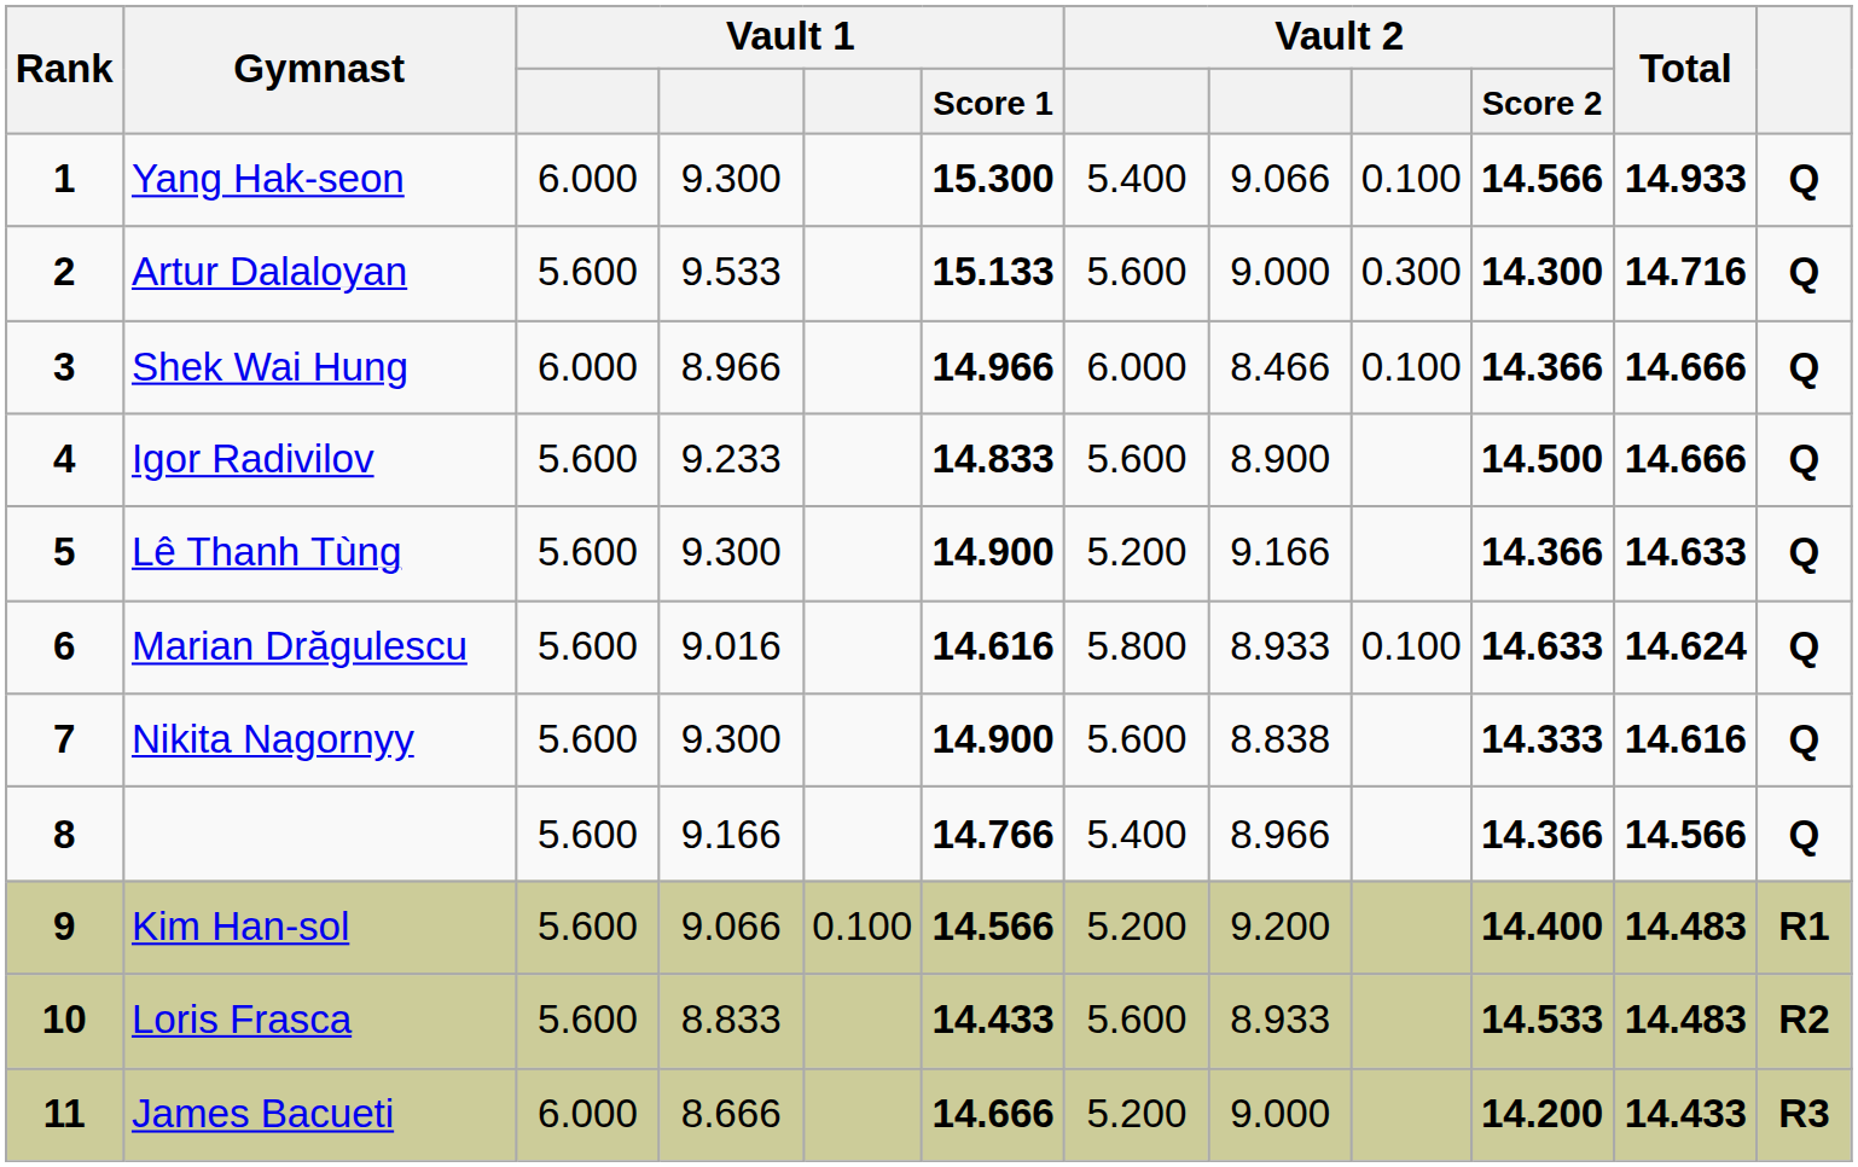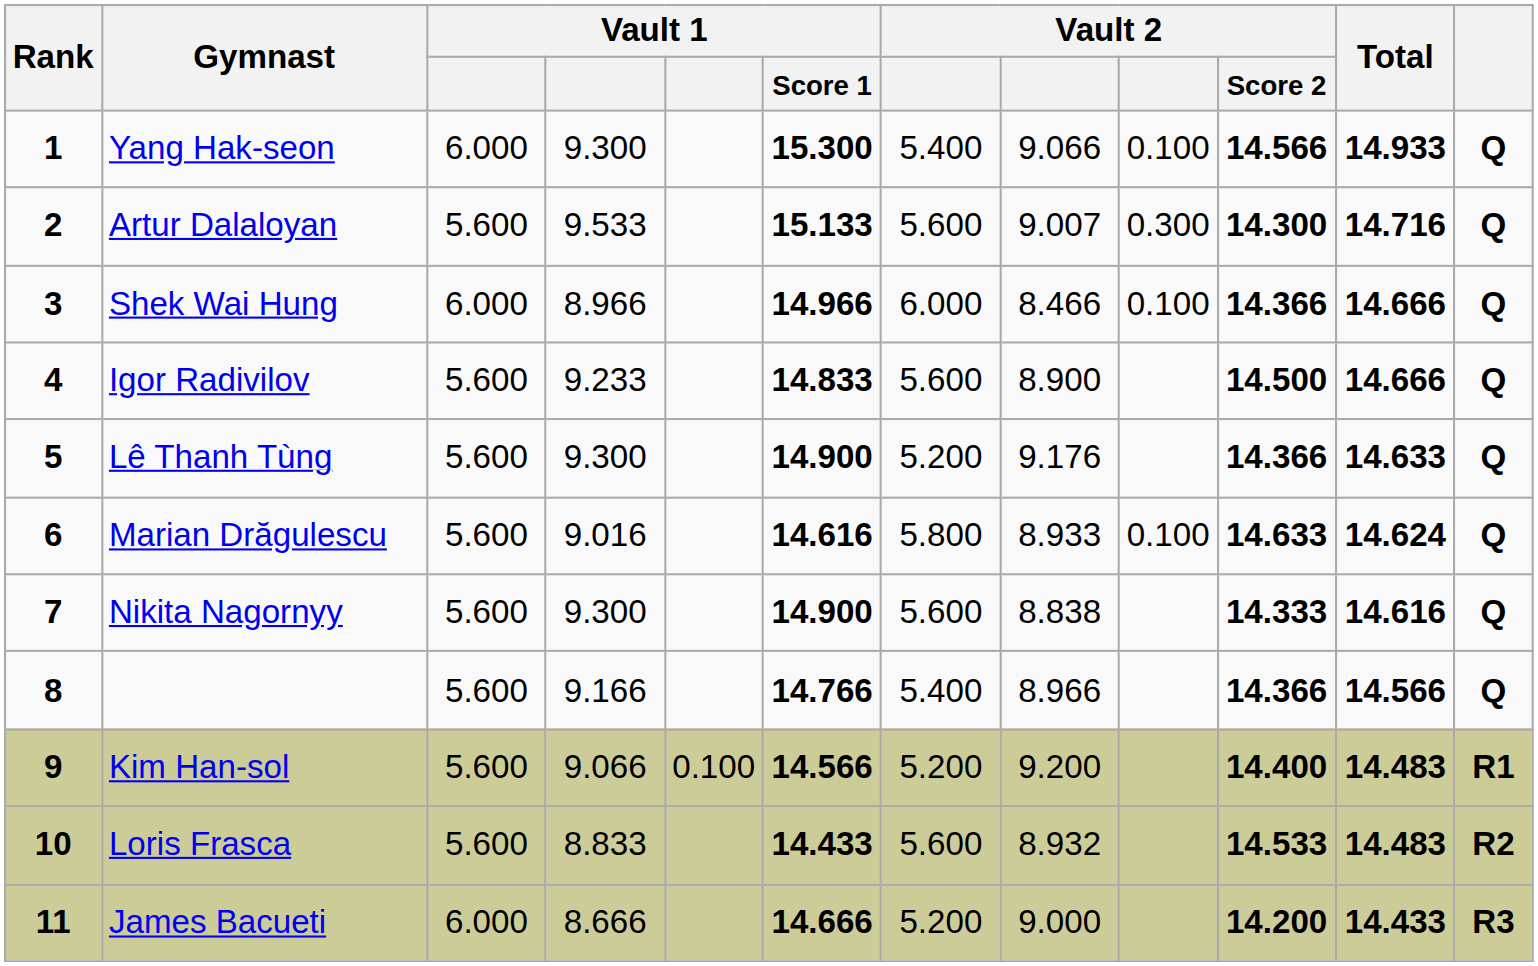Artur Dalaloyan | column 8: 9.000 -> 9.007
Lê Thanh Tùng | column 8: 9.166 -> 9.176
Loris Frasca | column 8: 8.933 -> 8.932
